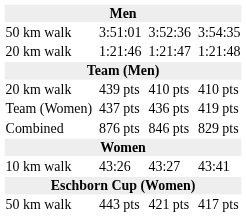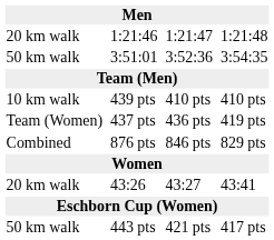rows swapped: 1:21:46 <-> 3:51:01
439 pts | column 1: 20 km walk -> 10 km walk
43:26 | column 1: 10 km walk -> 20 km walk
